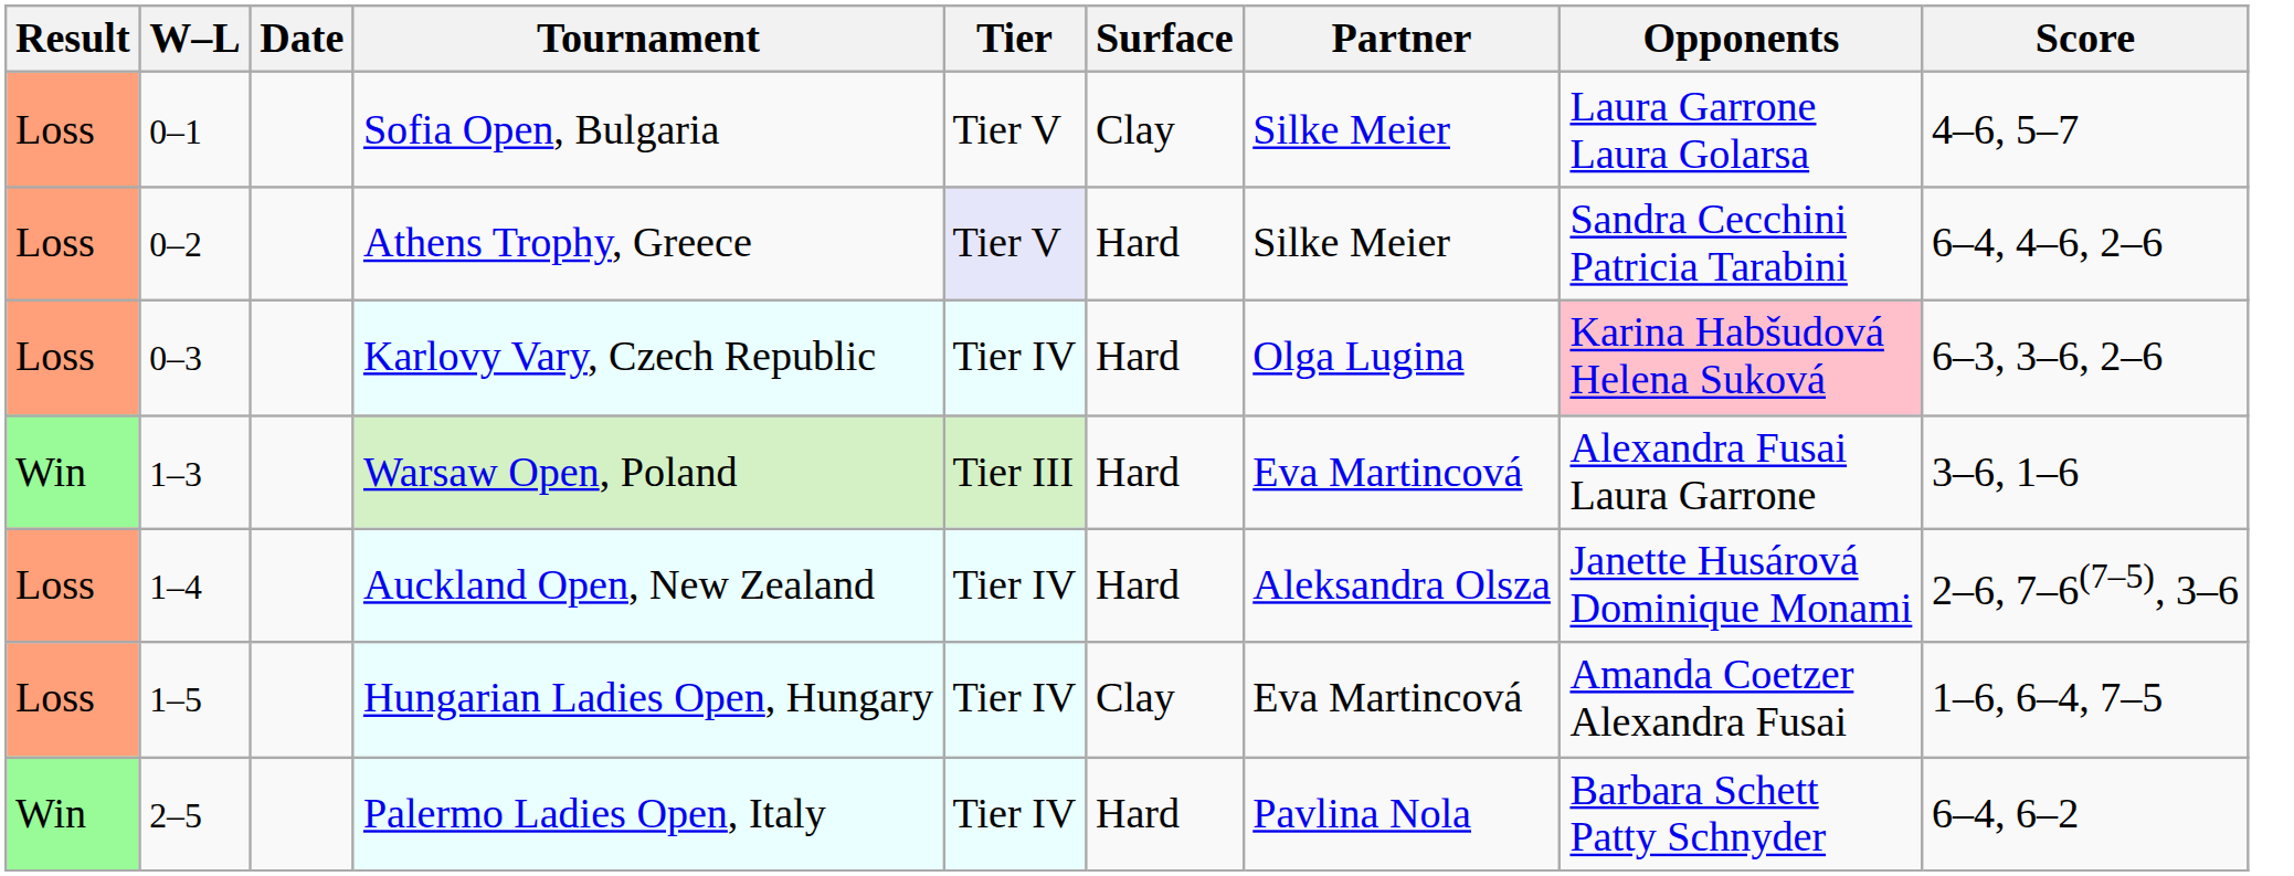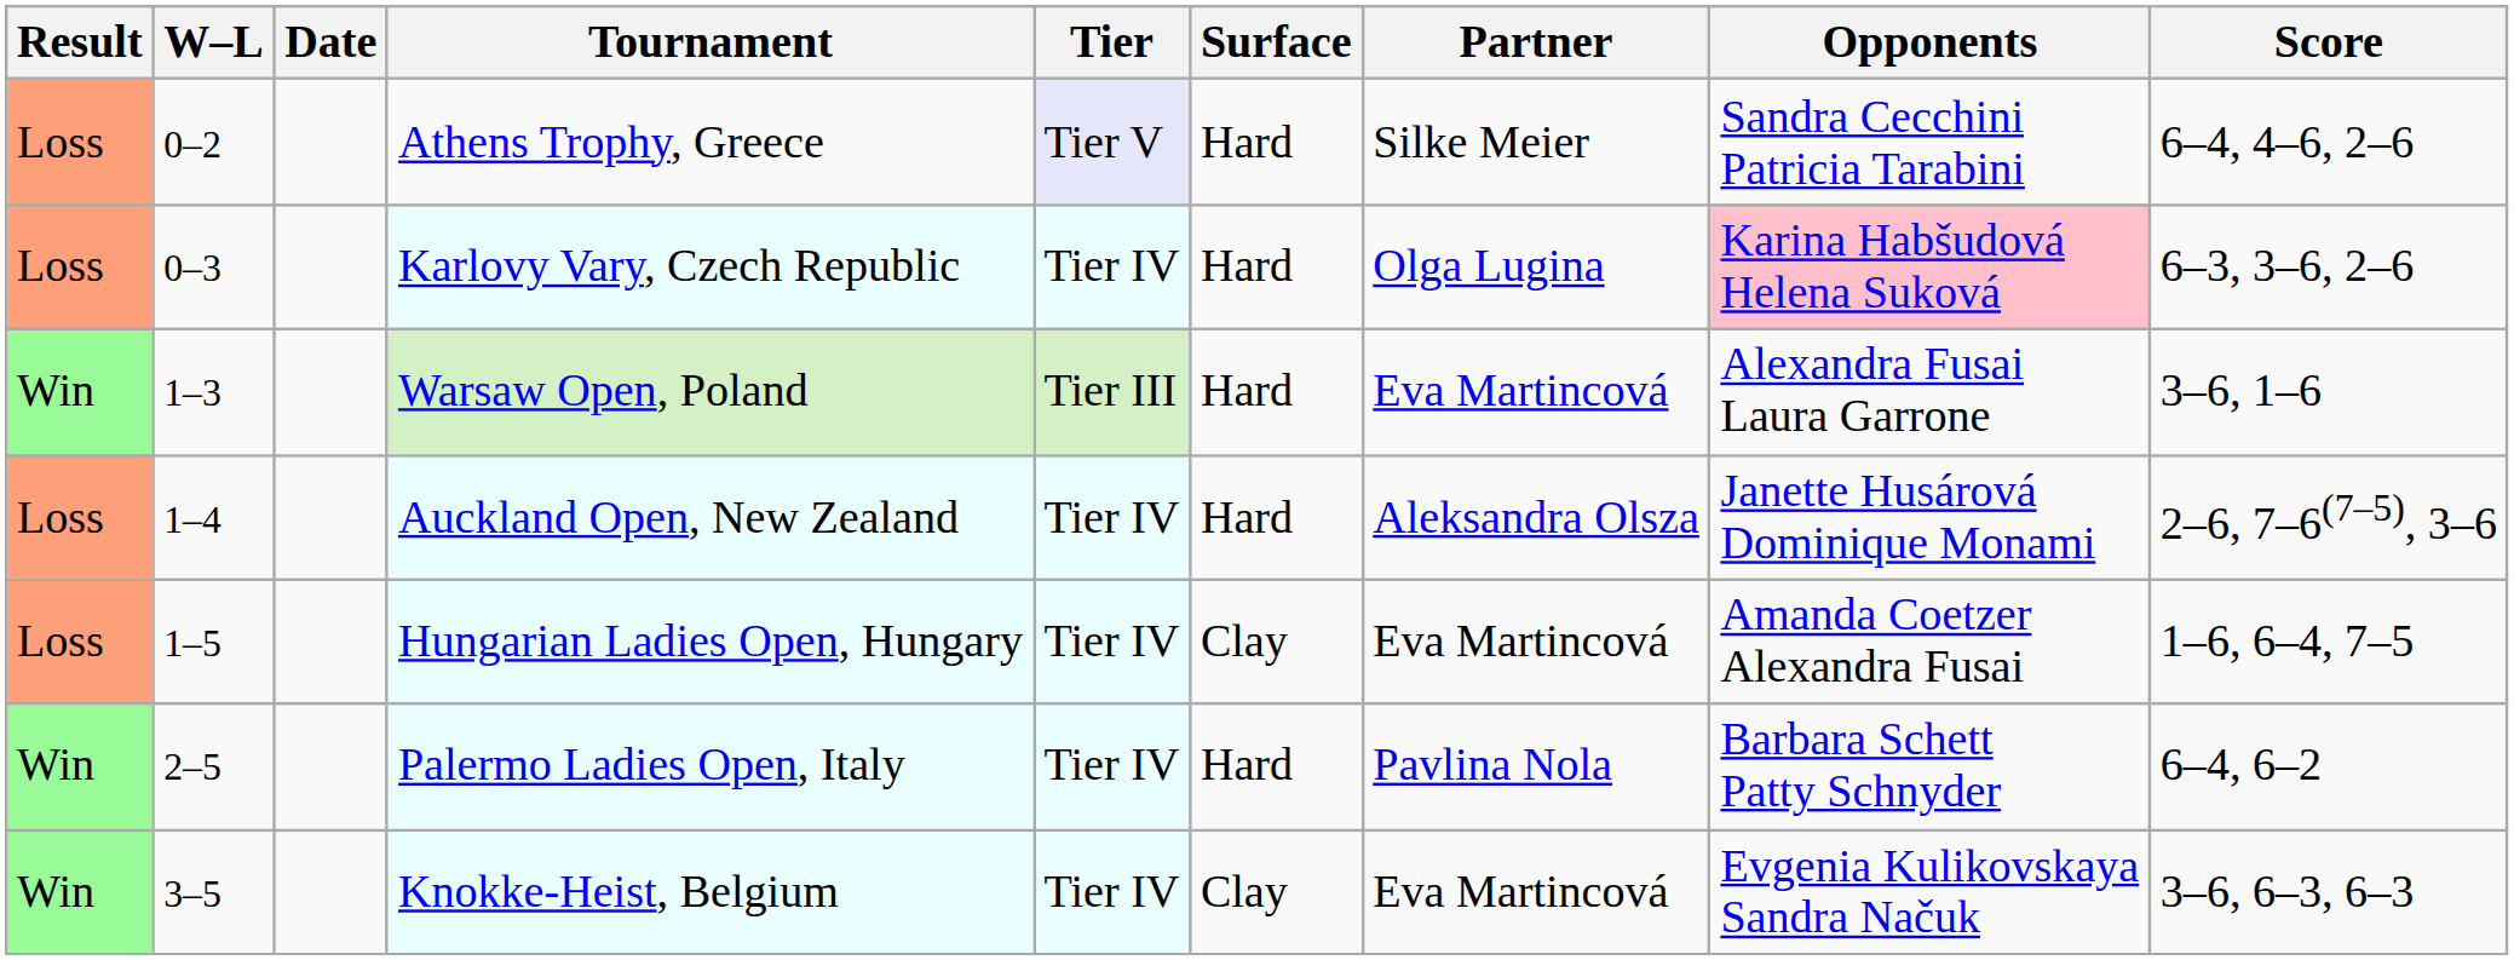- row: Loss | 0–1 | Sofia Open, Bulgaria | Tier V | Clay | Silke Meier | Laura Garrone Laura Golarsa | 4–6, 5–7
+ row: Win | 3–5 | Knokke-Heist, Belgium | Tier IV | Clay | Eva Martincová | Evgenia Kulikovskaya Sandra Načuk | 3–6, 6–3, 6–3
